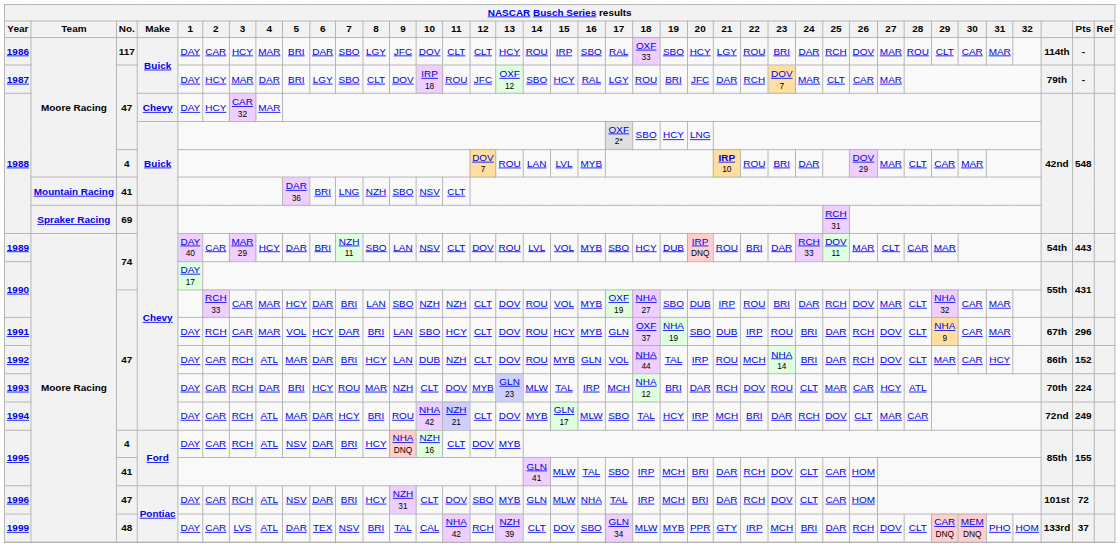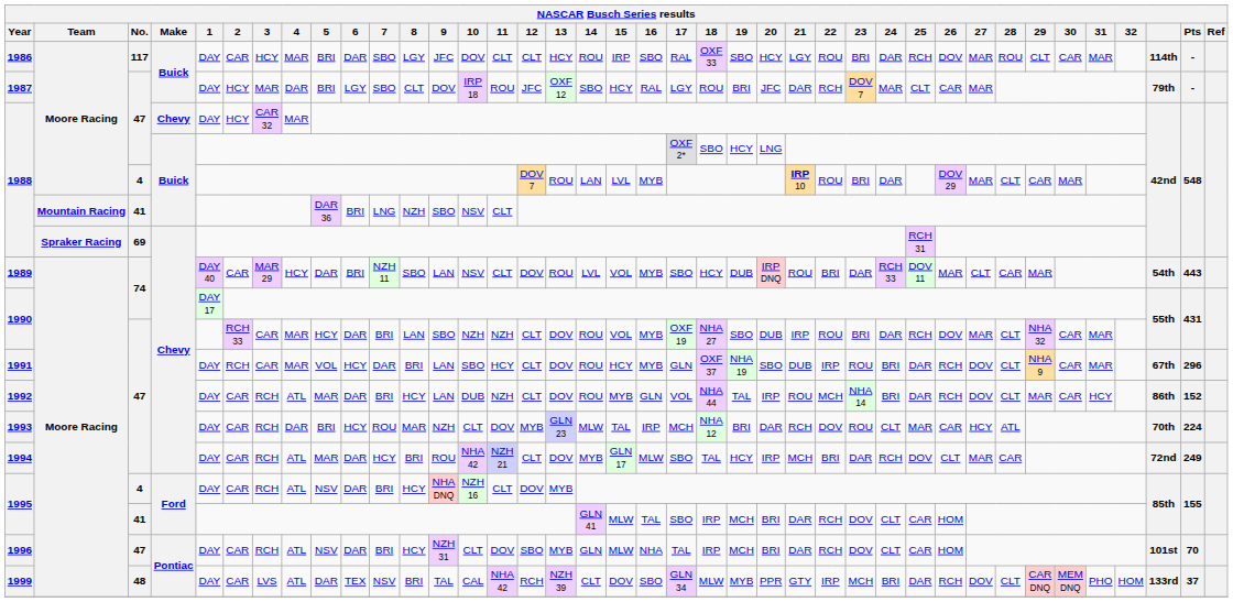1996 | Pts: 72 -> 70
